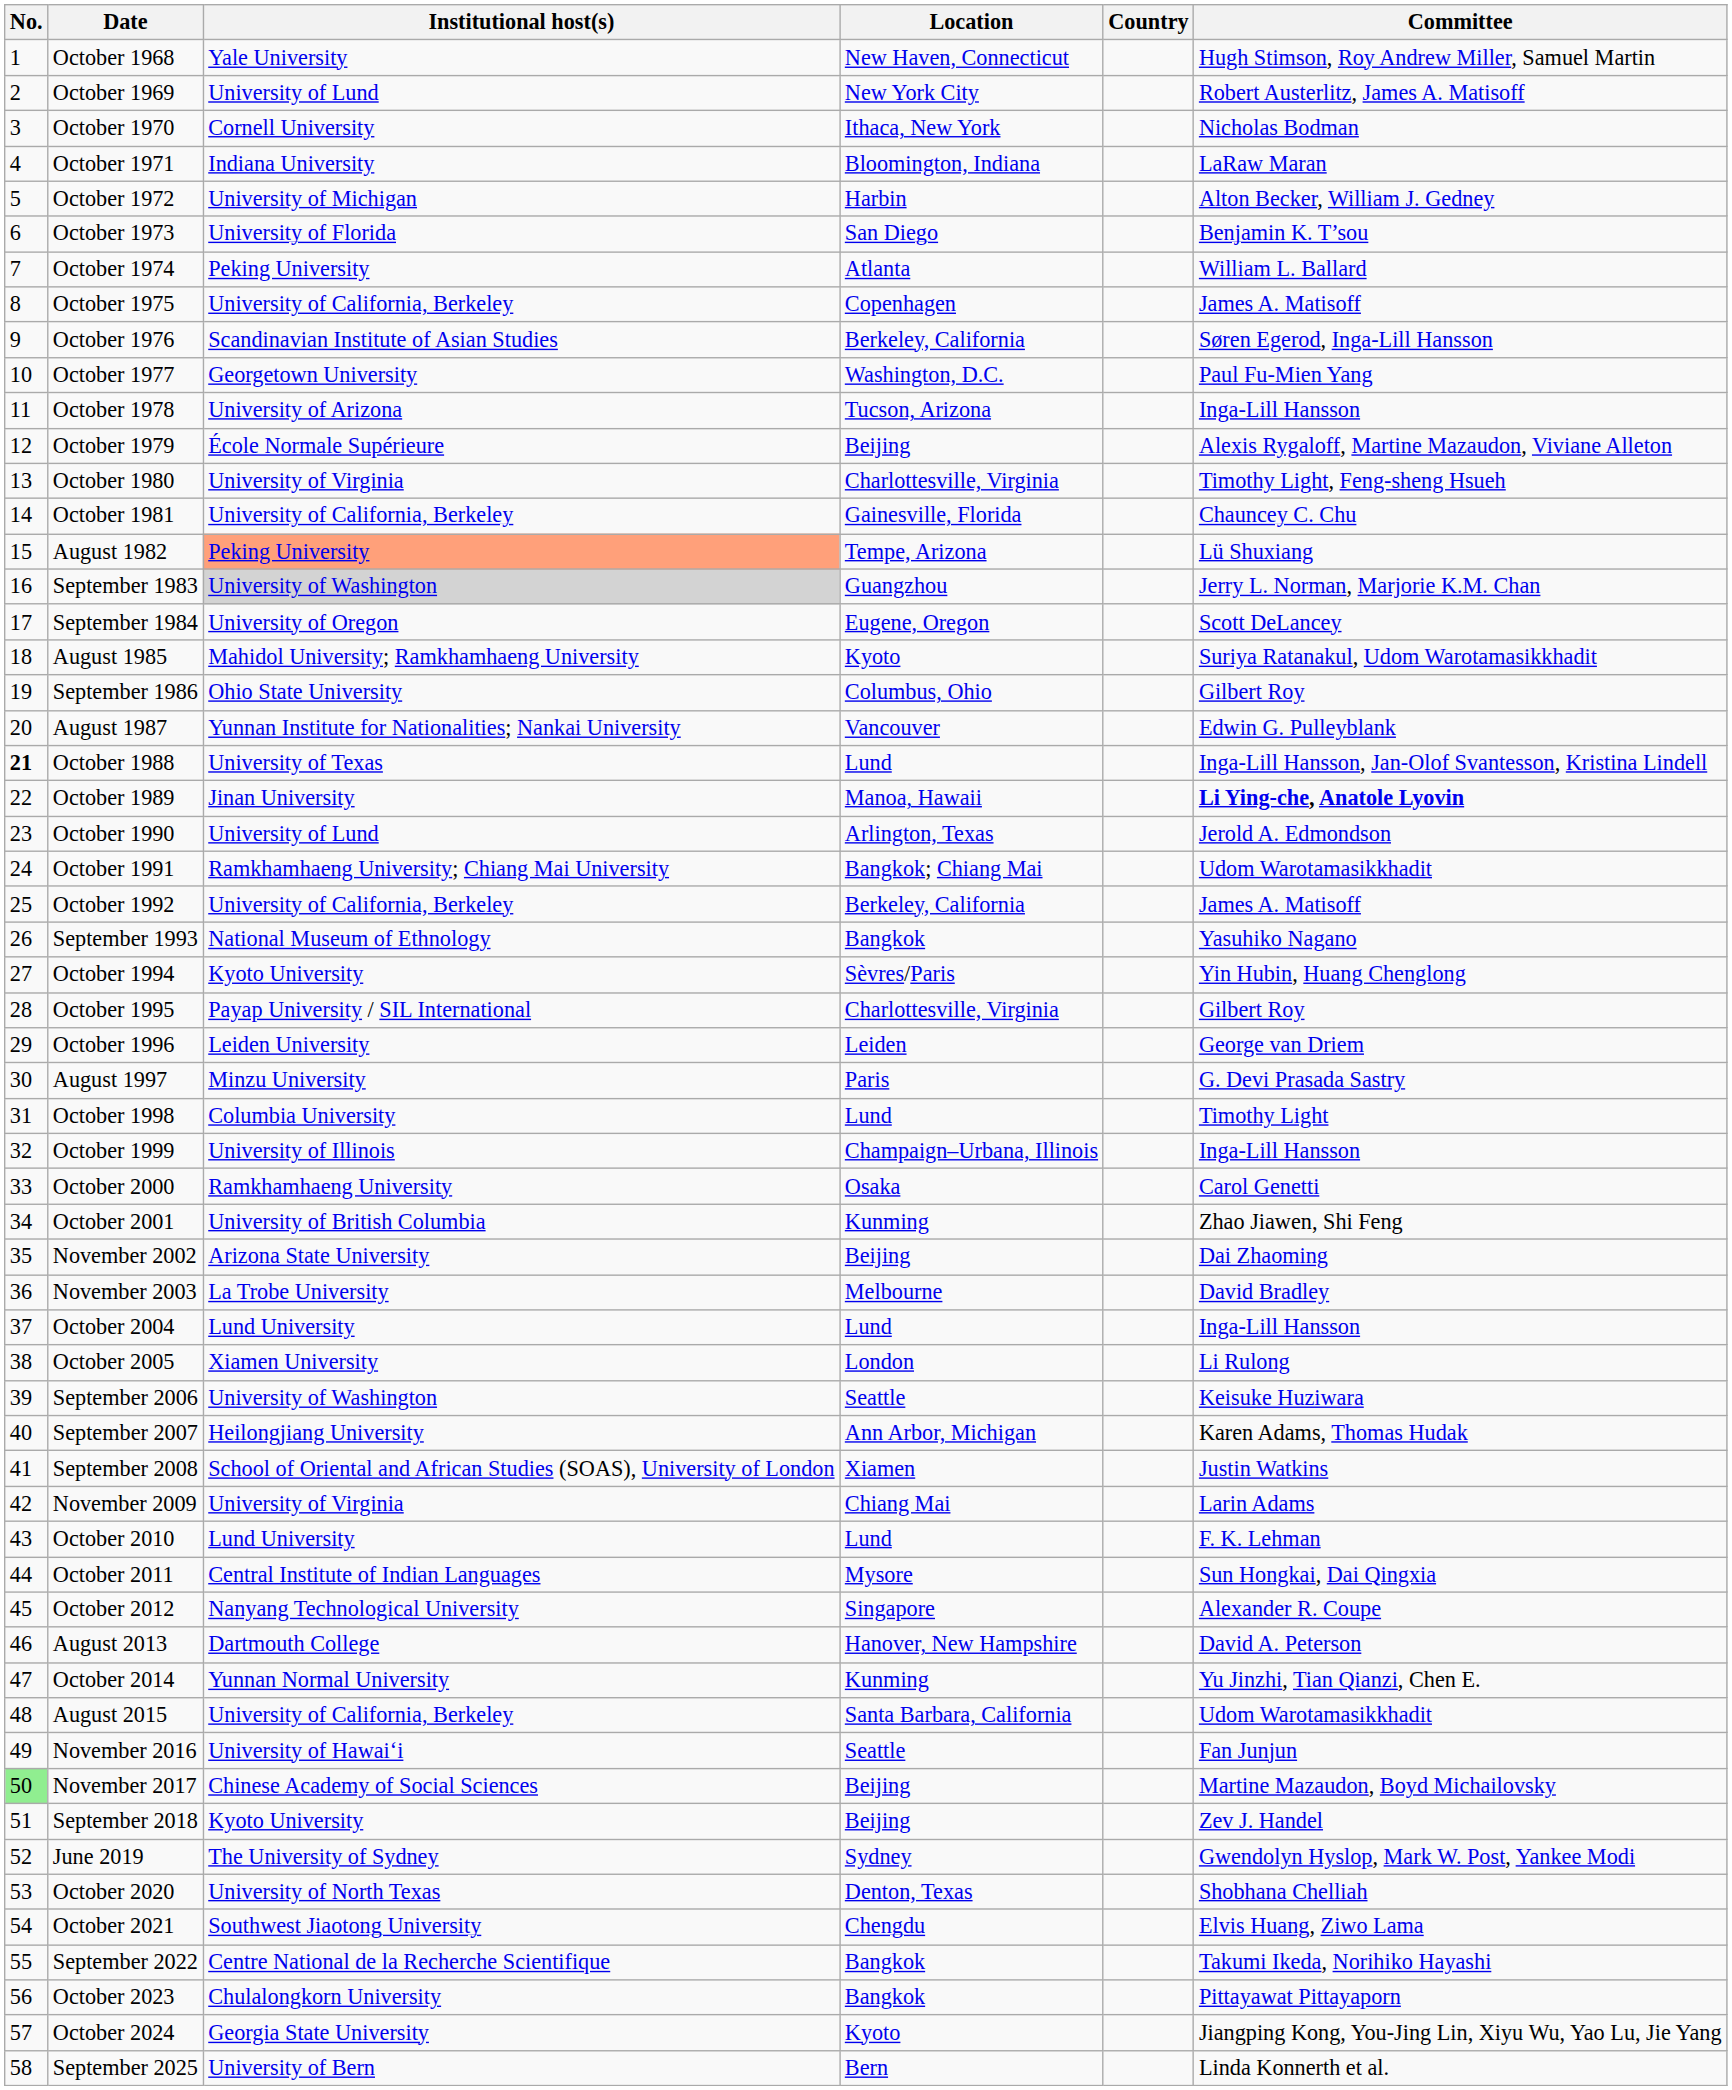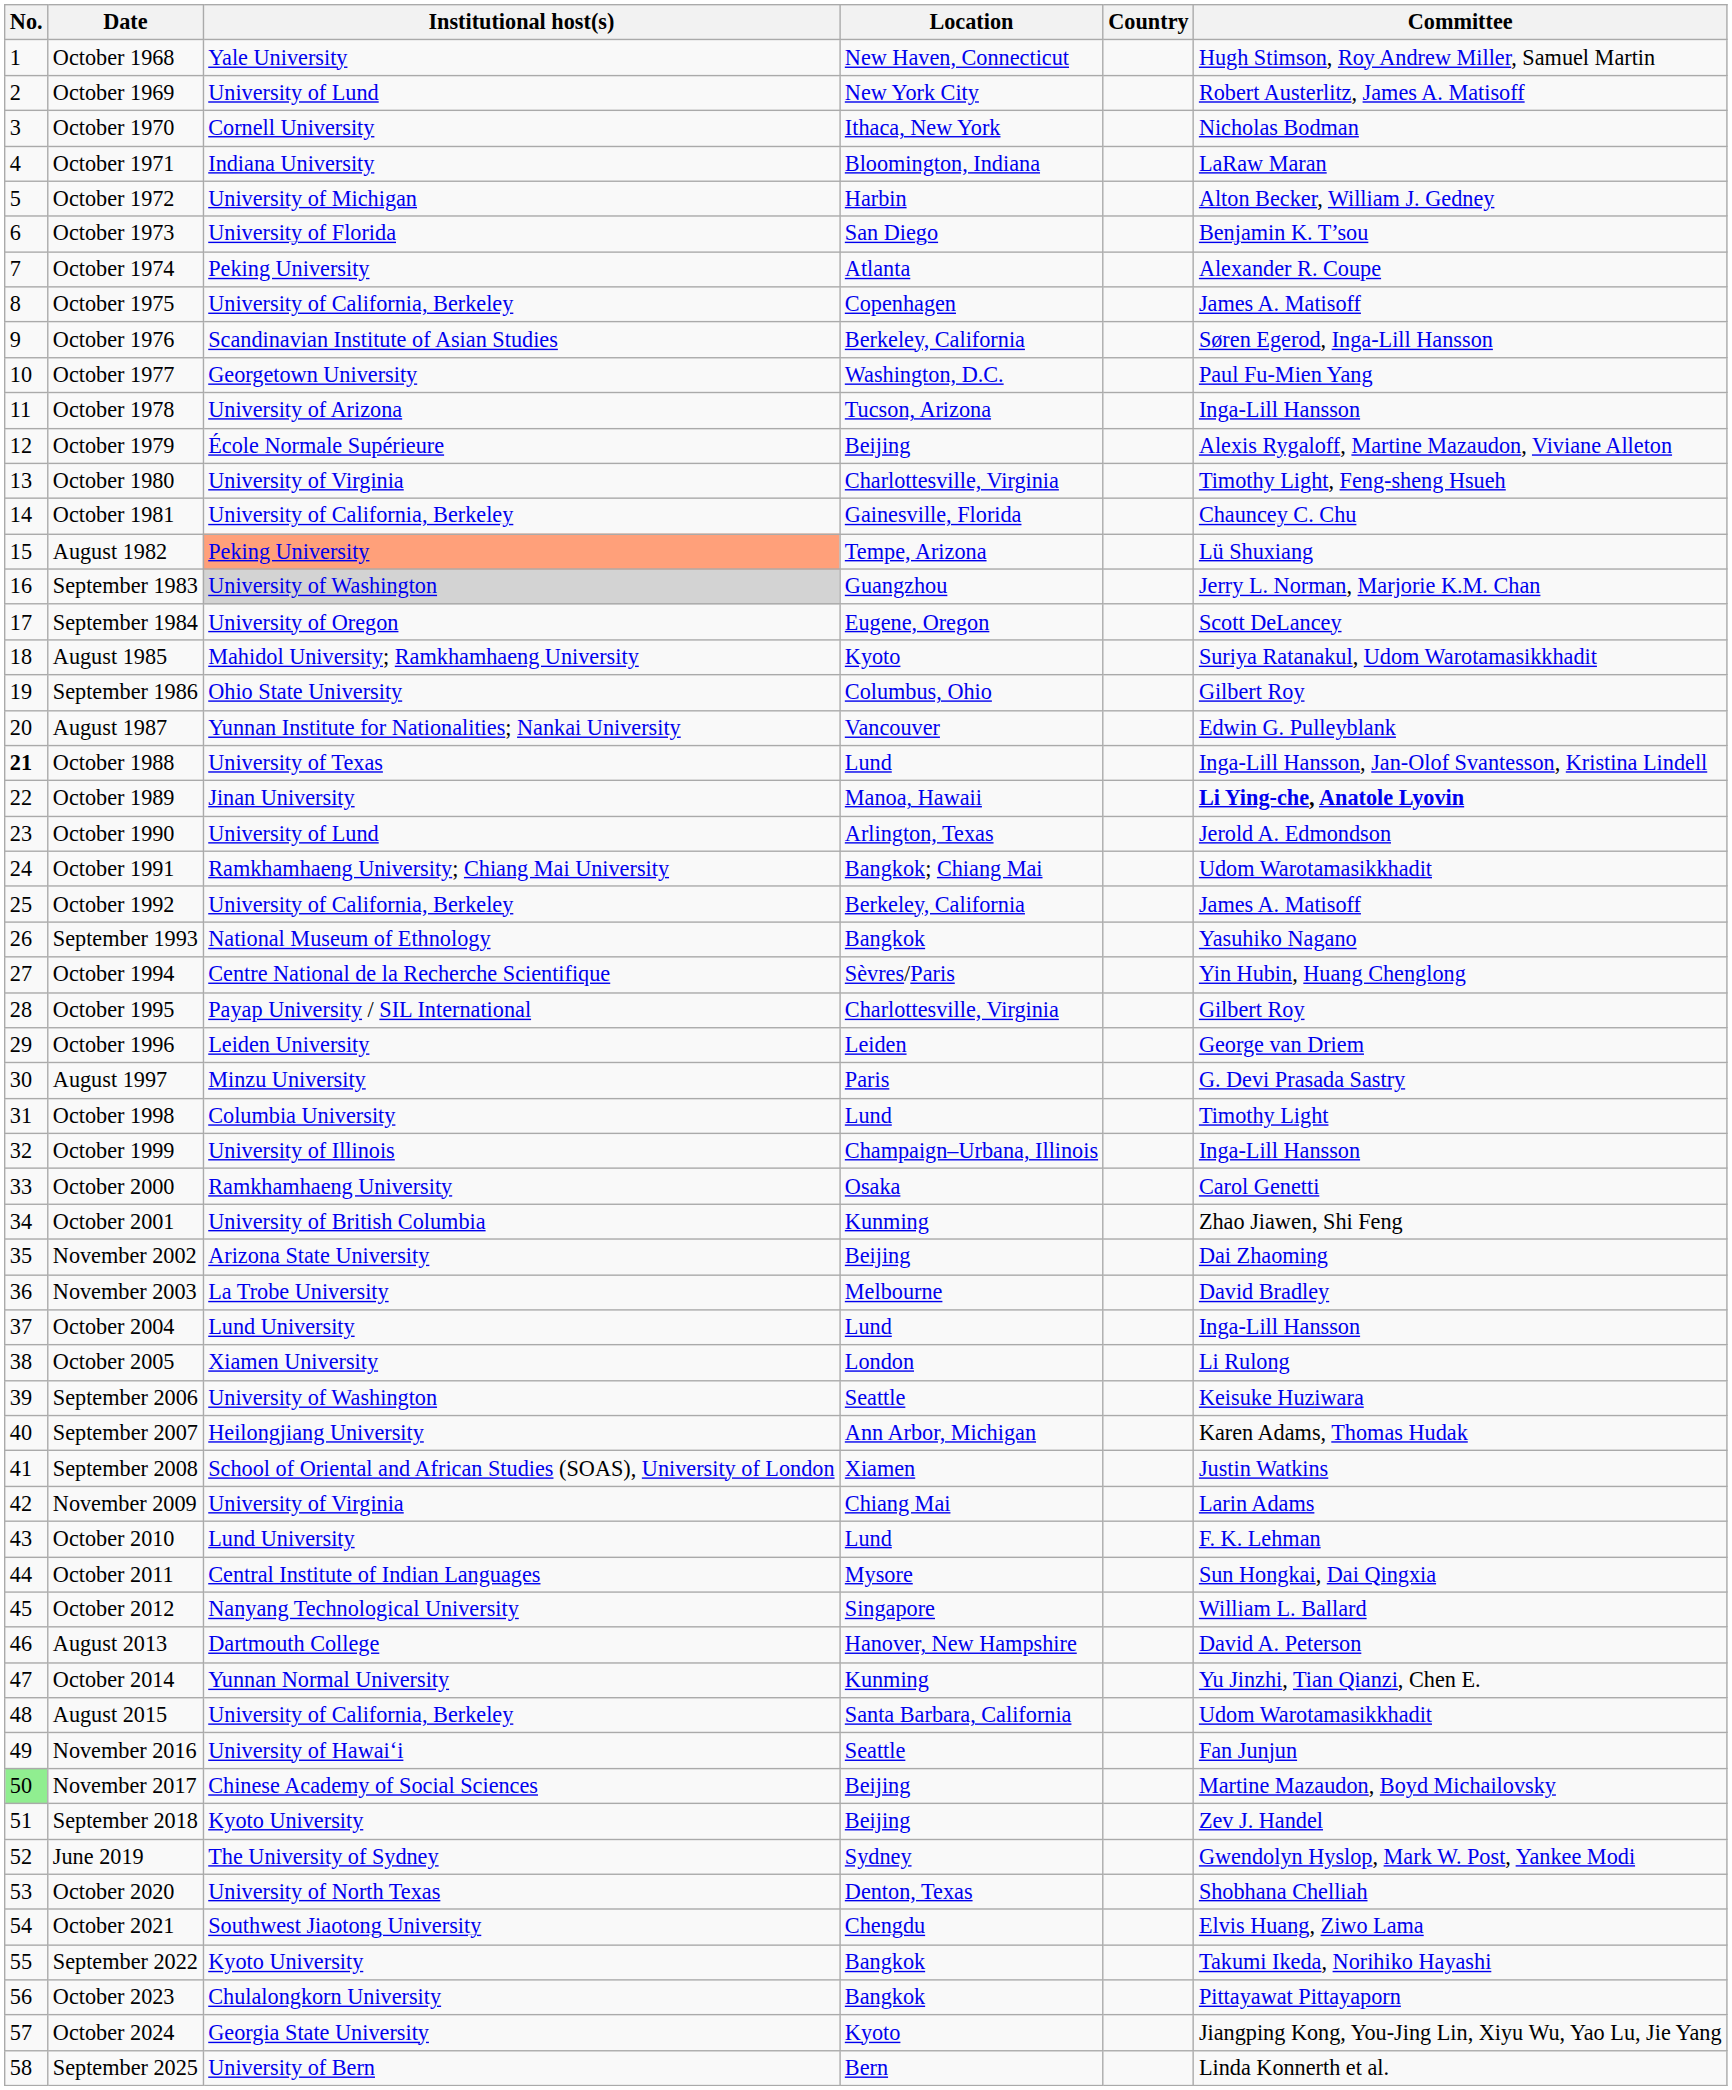October 1974 | Committee: William L. Ballard -> Alexander R. Coupe
October 1994 | Institutional host(s): Kyoto University -> Centre National de la Recherche Scientifique
October 2012 | Committee: Alexander R. Coupe -> William L. Ballard
September 2022 | Institutional host(s): Centre National de la Recherche Scientifique -> Kyoto University
